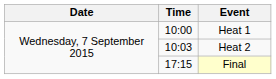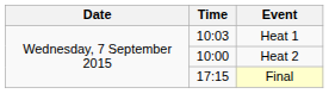Heat 1 | Time: 10:00 -> 10:03
Heat 2 | Time: 10:03 -> 10:00
